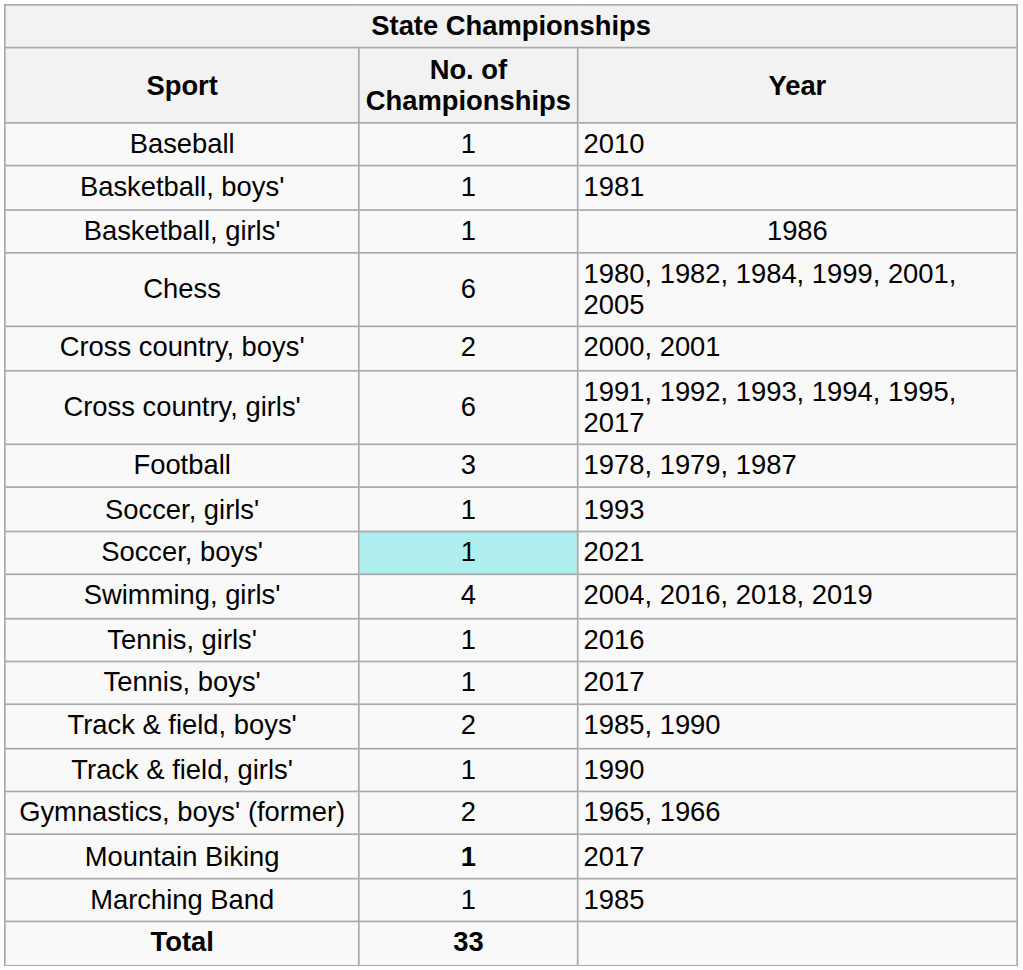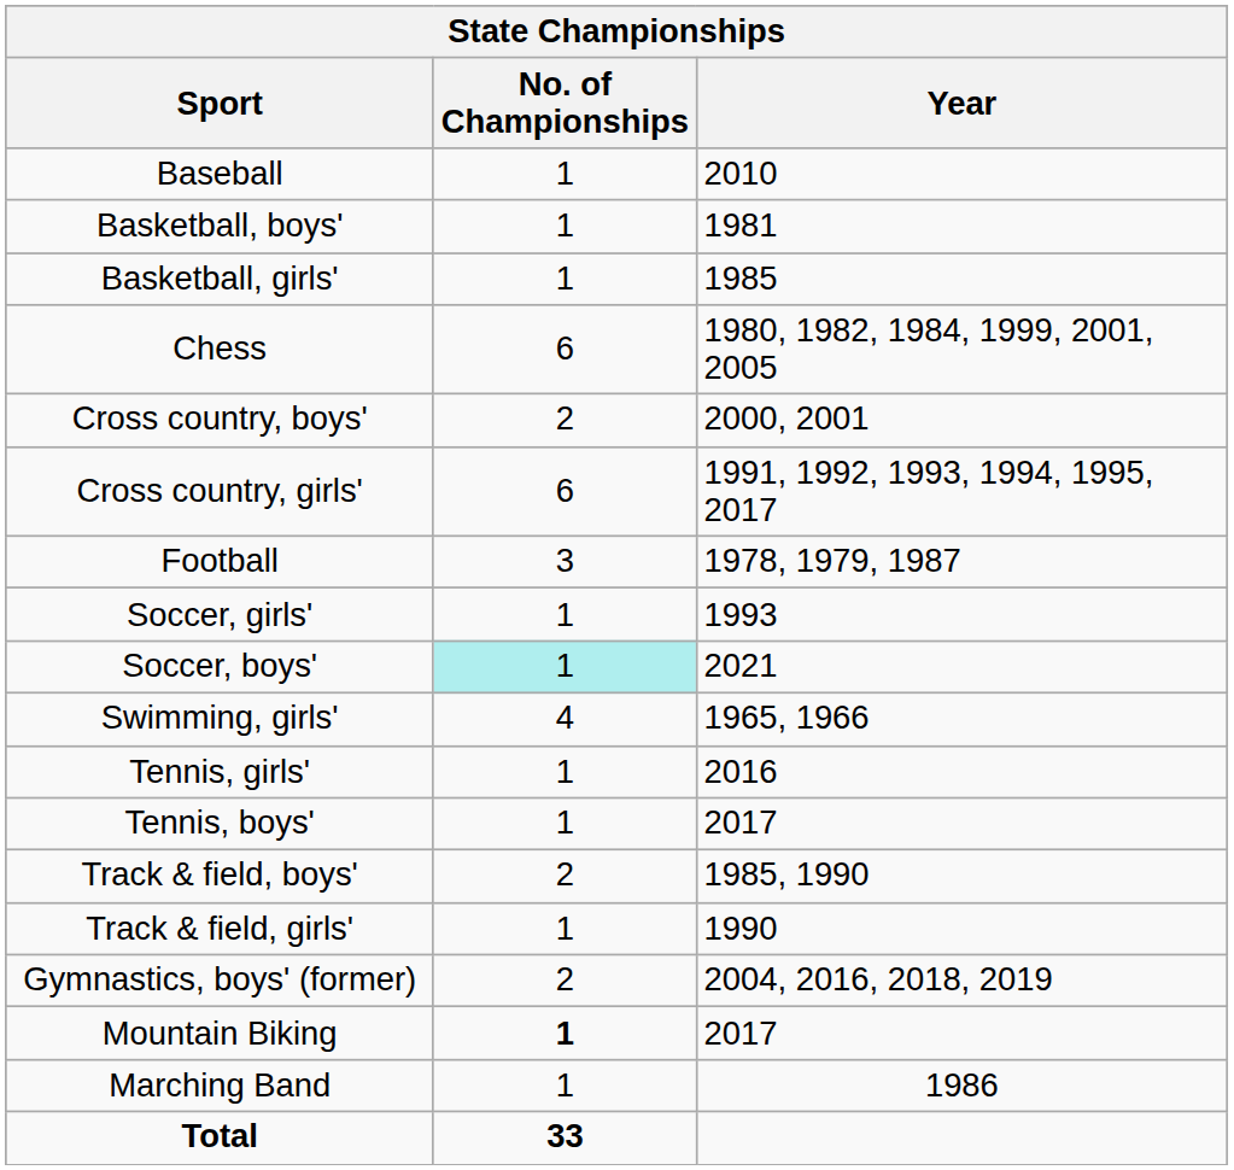Basketball, girls' | Year: 1986 -> 1985
Swimming, girls' | Year: 2004, 2016, 2018, 2019 -> 1965, 1966
Gymnastics, boys' (former) | Year: 1965, 1966 -> 2004, 2016, 2018, 2019
Marching Band | Year: 1985 -> 1986
